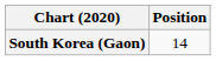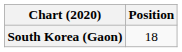South Korea (Gaon) | Position: 14 -> 18
